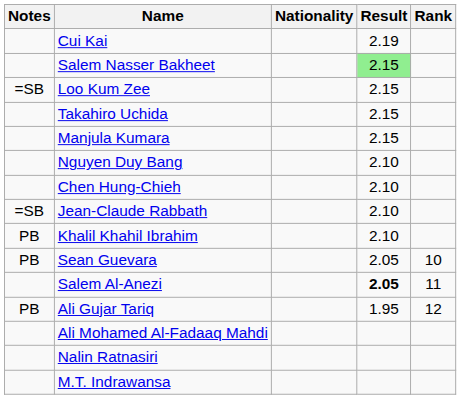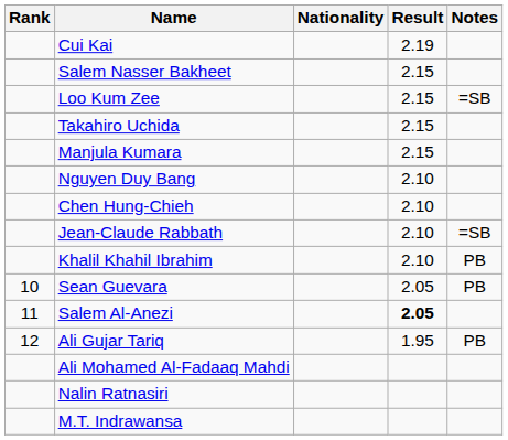columns swapped: Rank <-> Notes
Salem Nasser Bakheet | Result: lightgreen background -> no background
